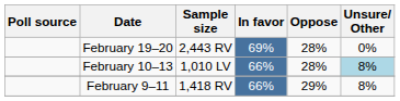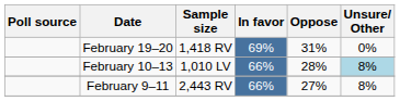February 19–20 | Sample size: 2,443 RV -> 1,418 RV
February 19–20 | Oppose: 28% -> 31%
February 9–11 | Sample size: 1,418 RV -> 2,443 RV
February 9–11 | Oppose: 29% -> 27%
